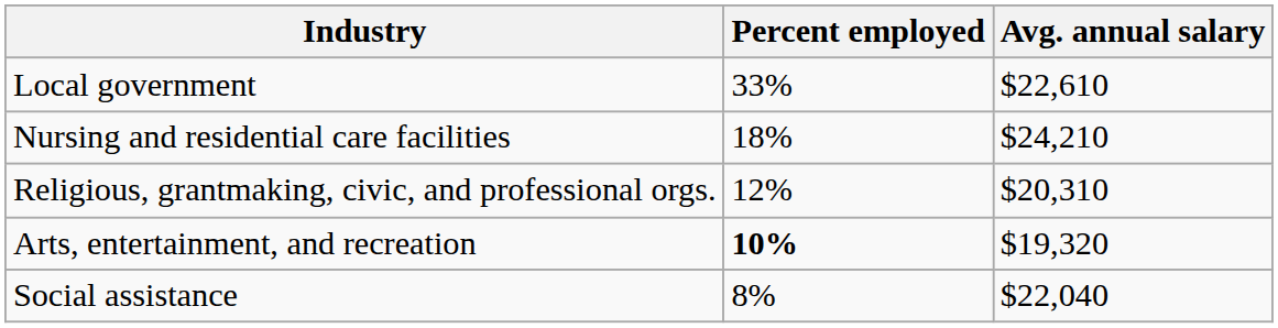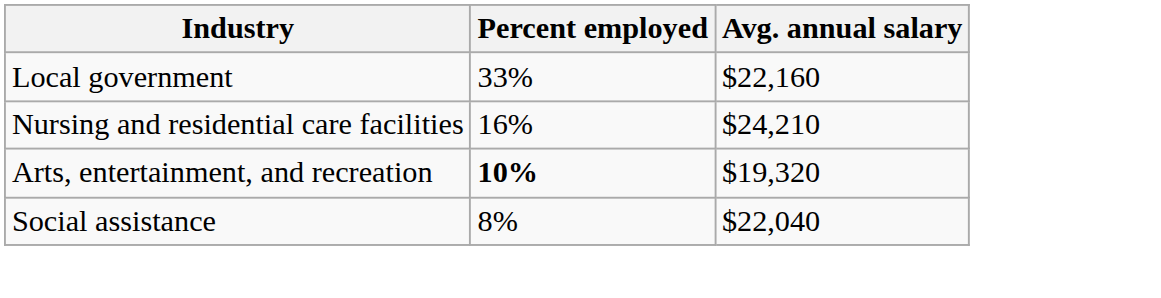Local government | Avg. annual salary: $22,610 -> $22,160
Nursing and residential care facilities | Percent employed: 18% -> 16%
- row: Religious, grantmaking, civic, and professional orgs. | 12% | $20,310
